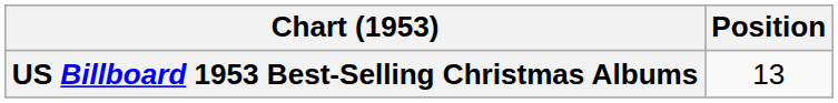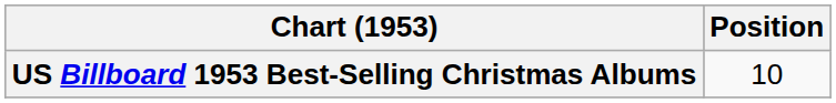US Billboard 1953 Best-Selling Christmas Albums | Position: 13 -> 10
